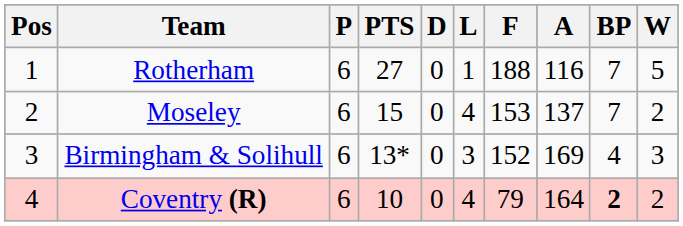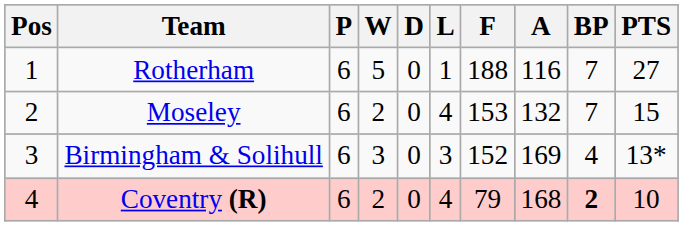columns swapped: W <-> PTS
Moseley | A: 137 -> 132
Coventry (R) | A: 164 -> 168
